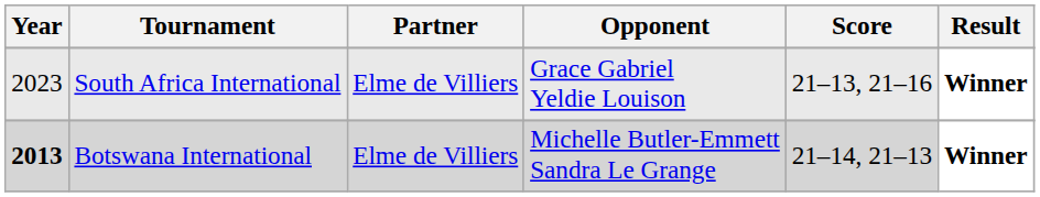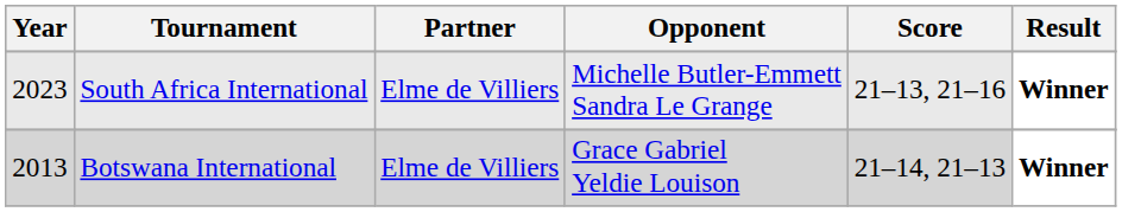South Africa International | Opponent: Grace Gabriel Yeldie Louison -> Michelle Butler-Emmett Sandra Le Grange
Botswana International | Year: bold -> normal
Botswana International | Opponent: Michelle Butler-Emmett Sandra Le Grange -> Grace Gabriel Yeldie Louison
